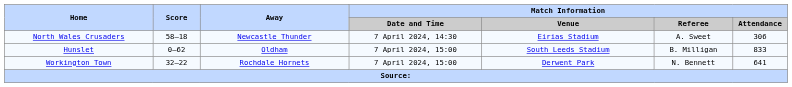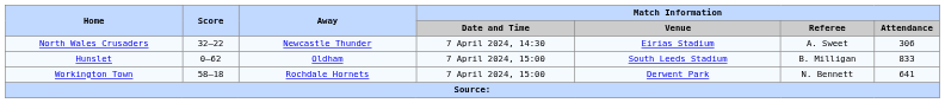North Wales Crusaders | Score: 58–18 -> 32–22
Workington Town | Score: 32–22 -> 58–18
